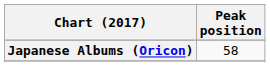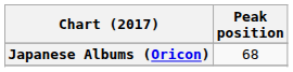Japanese Albums (Oricon) | Peak position: 58 -> 68
